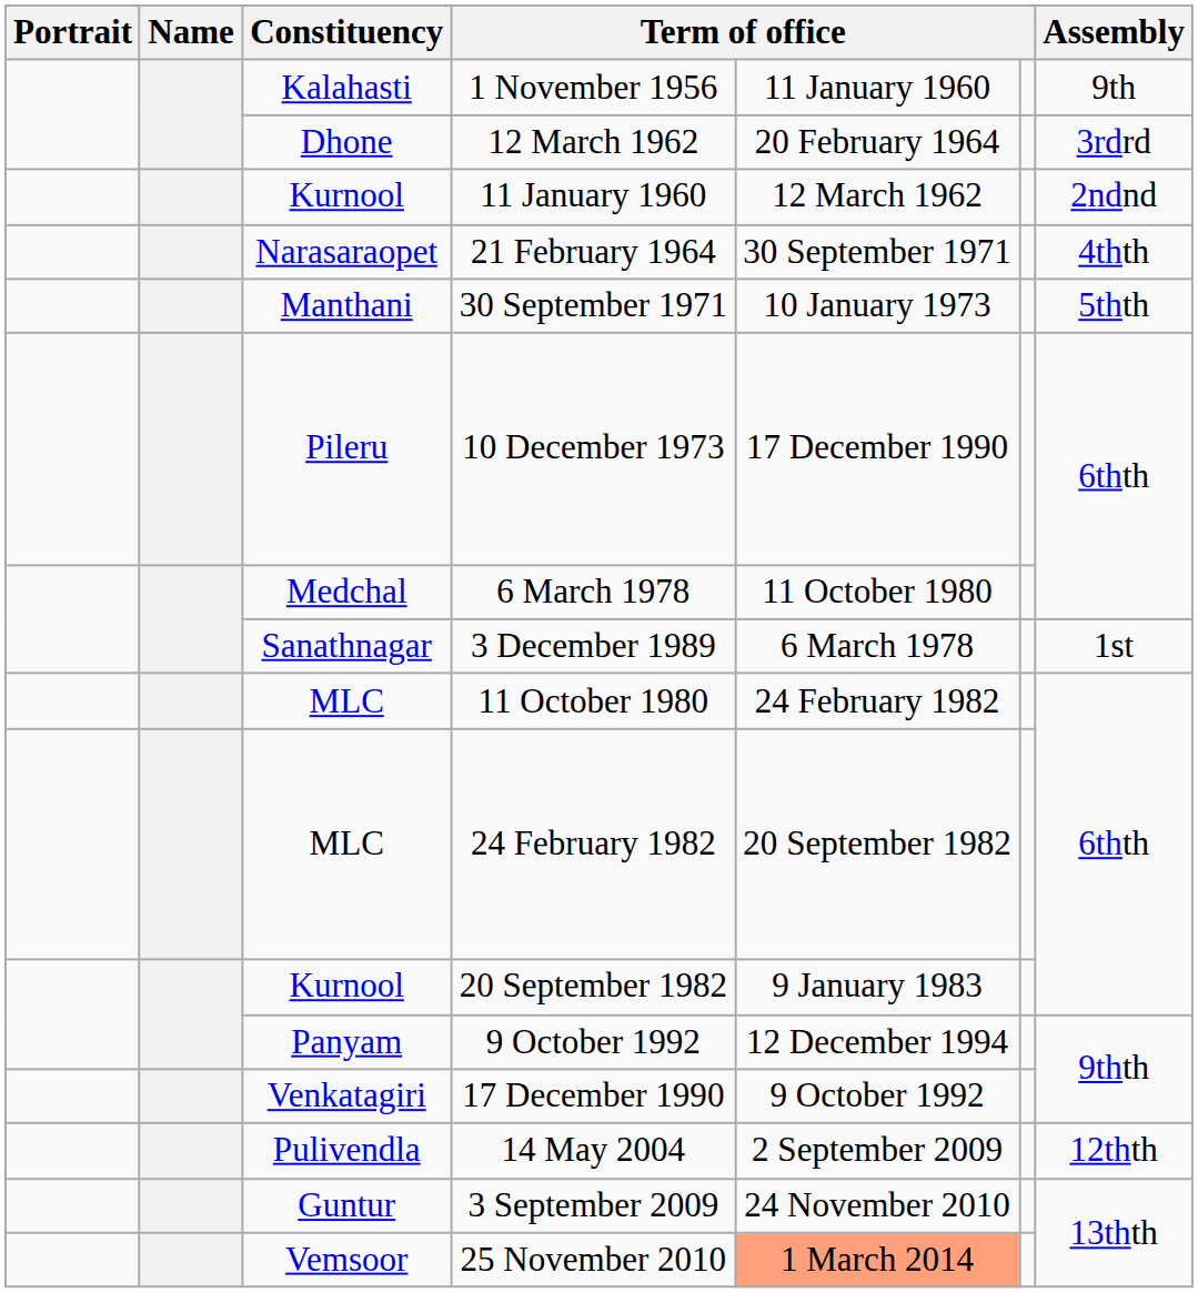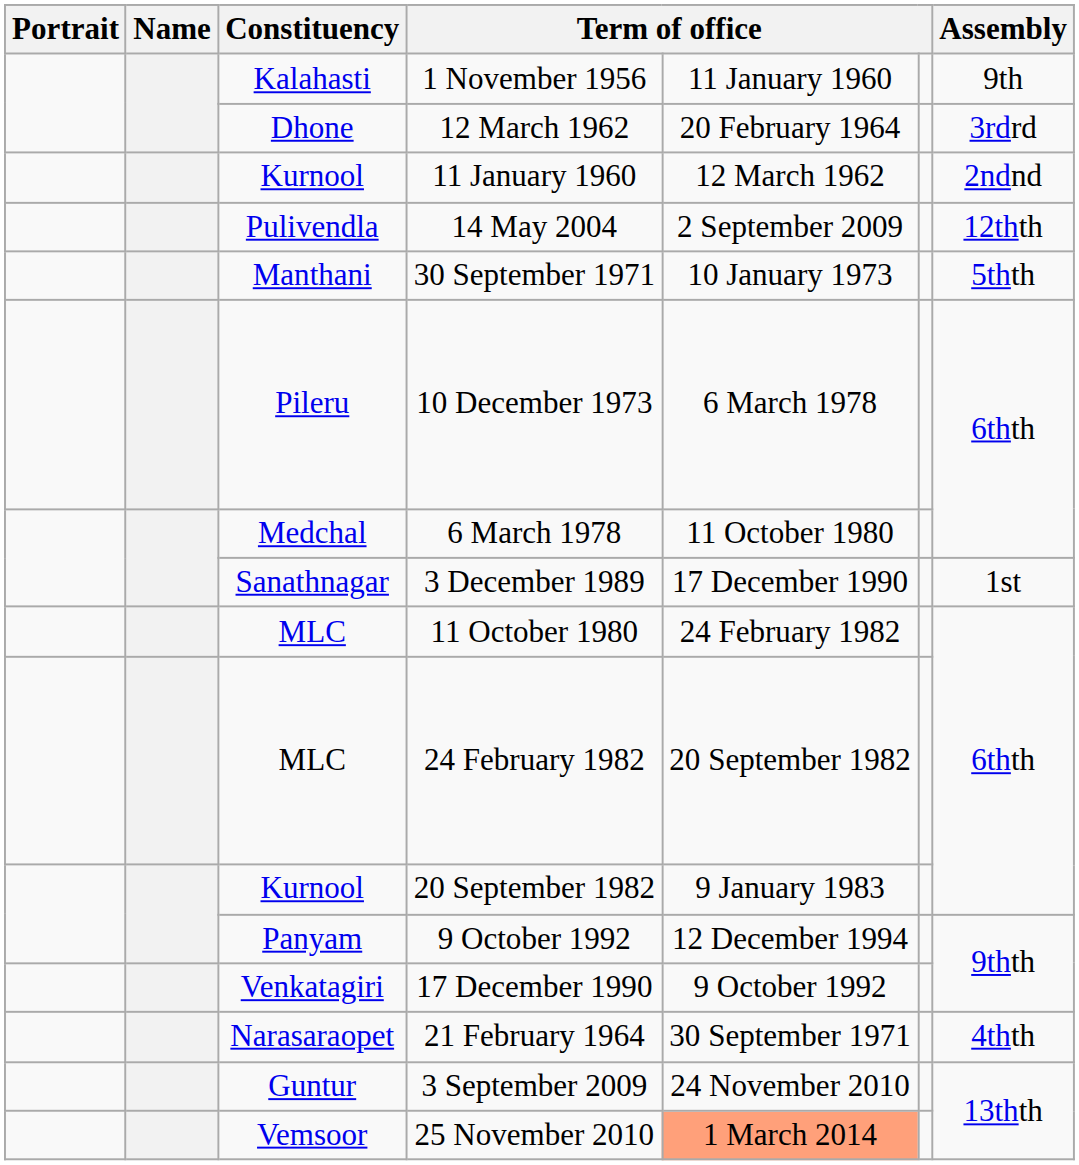rows swapped: 21 February 1964 <-> 14 May 2004
10 December 1973 | column 5: 17 December 1990 -> 6 March 1978
3 December 1989 | column 5: 6 March 1978 -> 17 December 1990
